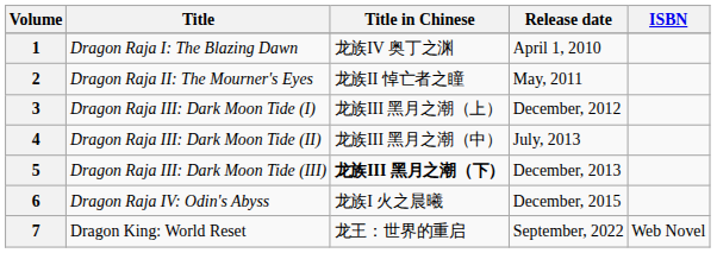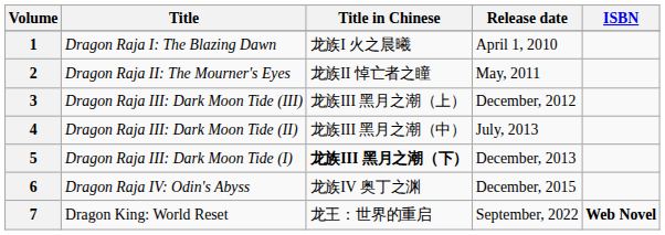1 | Title in Chinese: 龙族IV 奥丁之渊 -> 龙族I 火之晨曦
3 | Title: Dragon Raja III: Dark Moon Tide (I) -> Dragon Raja III: Dark Moon Tide (III)
5 | Title: Dragon Raja III: Dark Moon Tide (III) -> Dragon Raja III: Dark Moon Tide (I)
6 | Title in Chinese: 龙族I 火之晨曦 -> 龙族IV 奥丁之渊
7 | ISBN: normal -> bold
